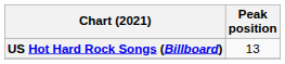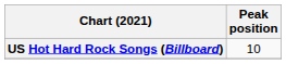US Hot Hard Rock Songs (Billboard) | Peak position: 13 -> 10
